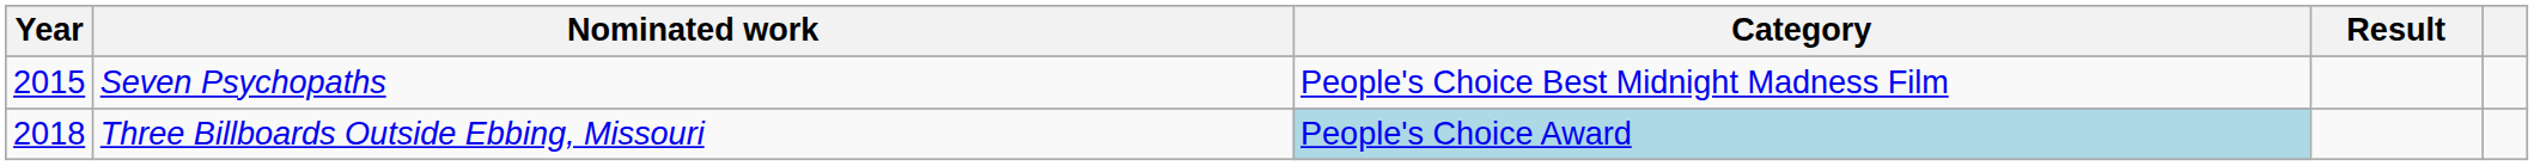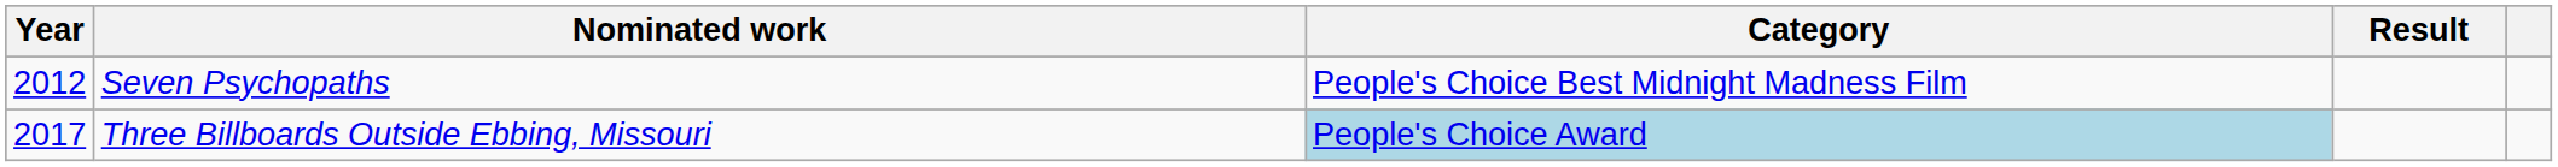Seven Psychopaths | Year: 2015 -> 2012
Three Billboards Outside Ebbing, Missouri | Year: 2018 -> 2017
